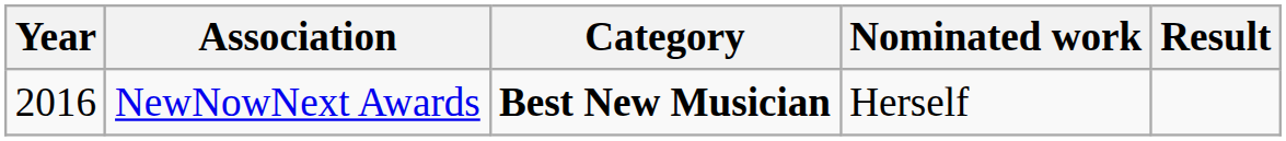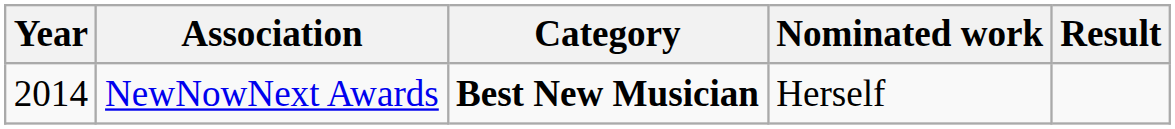NewNowNext Awards | Year: 2016 -> 2014
